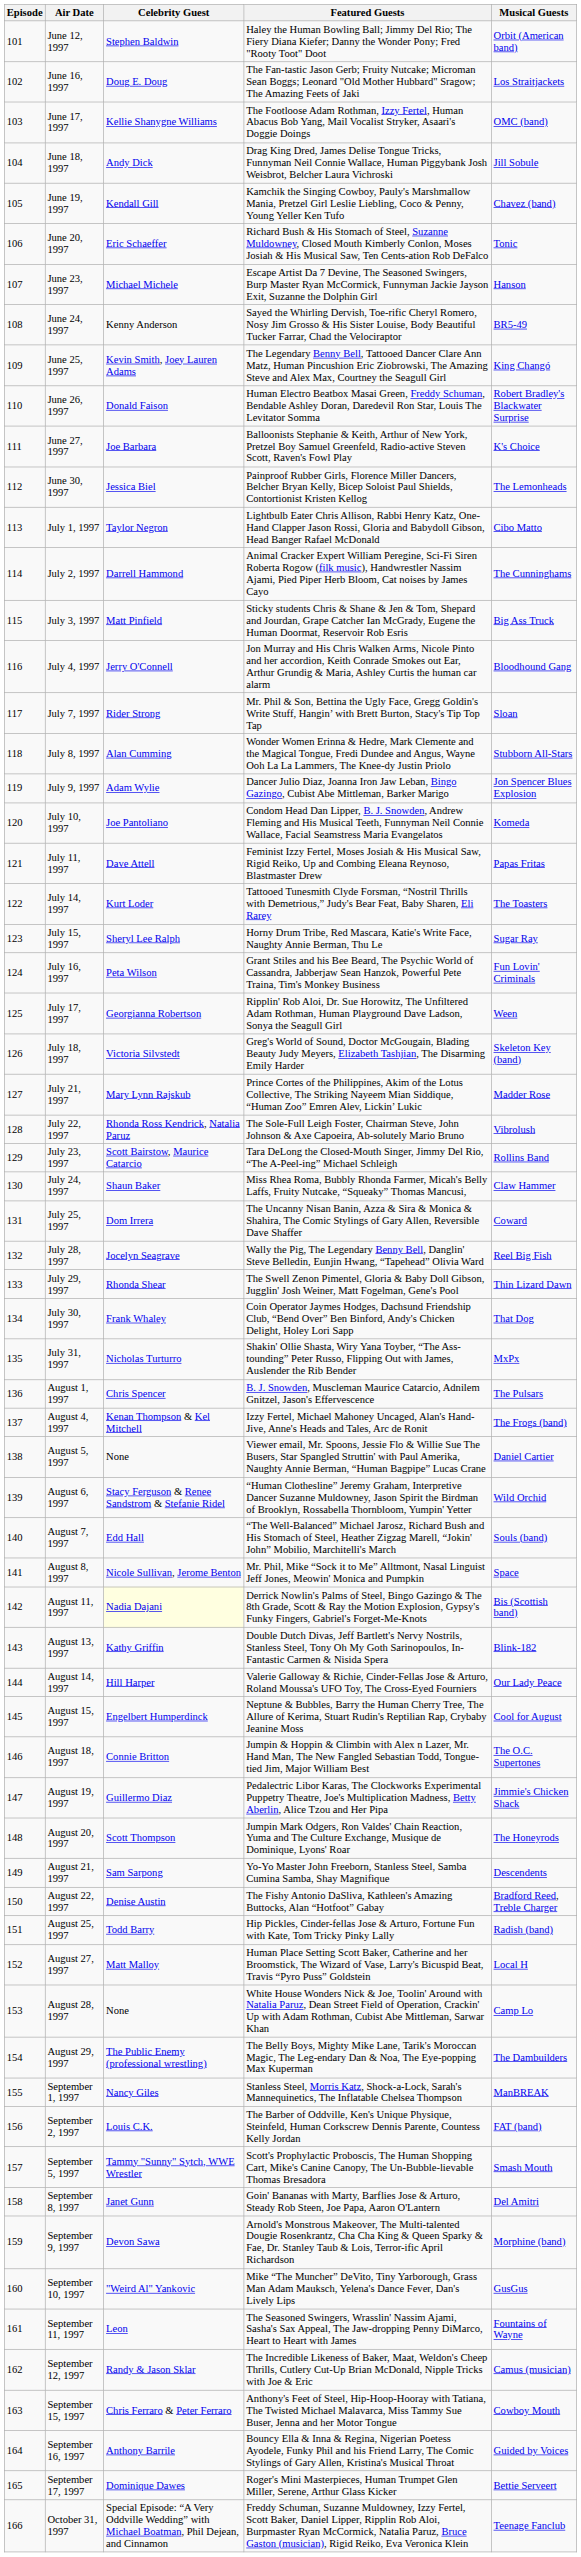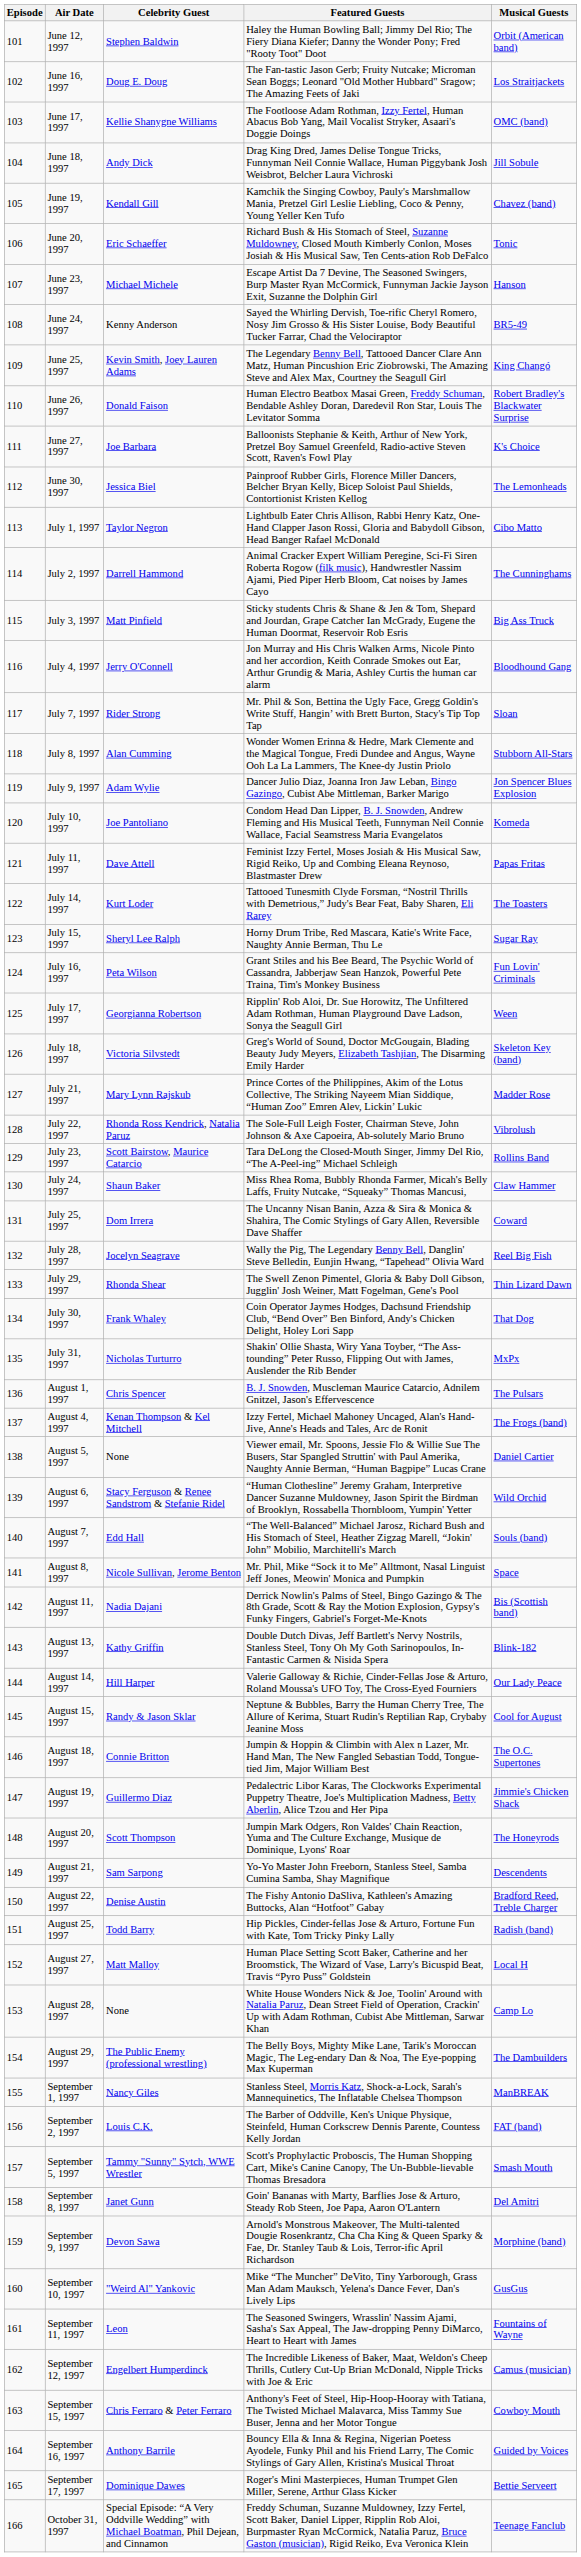August 11, 1997 | Celebrity Guest: lightyellow background -> no background
August 15, 1997 | Celebrity Guest: Engelbert Humperdinck -> Randy & Jason Sklar
September 12, 1997 | Celebrity Guest: Randy & Jason Sklar -> Engelbert Humperdinck
